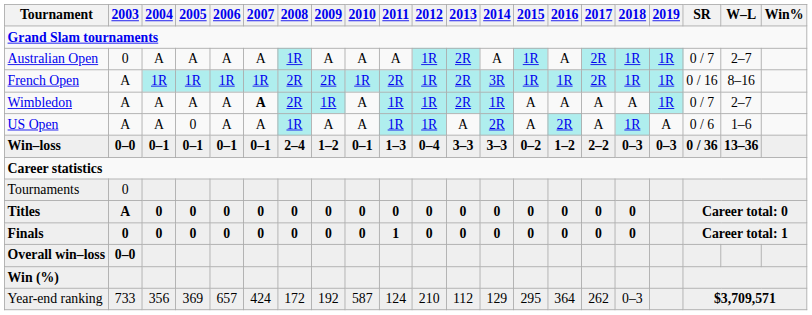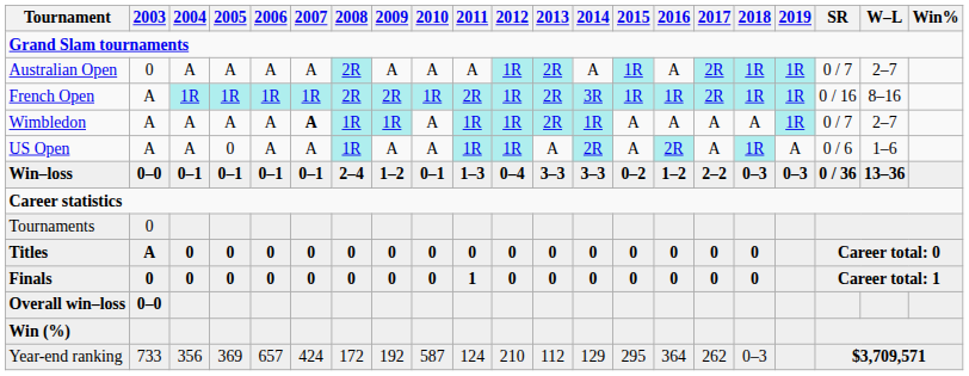Australian Open | 2008: 1R -> 2R
Wimbledon | 2008: 2R -> 1R
